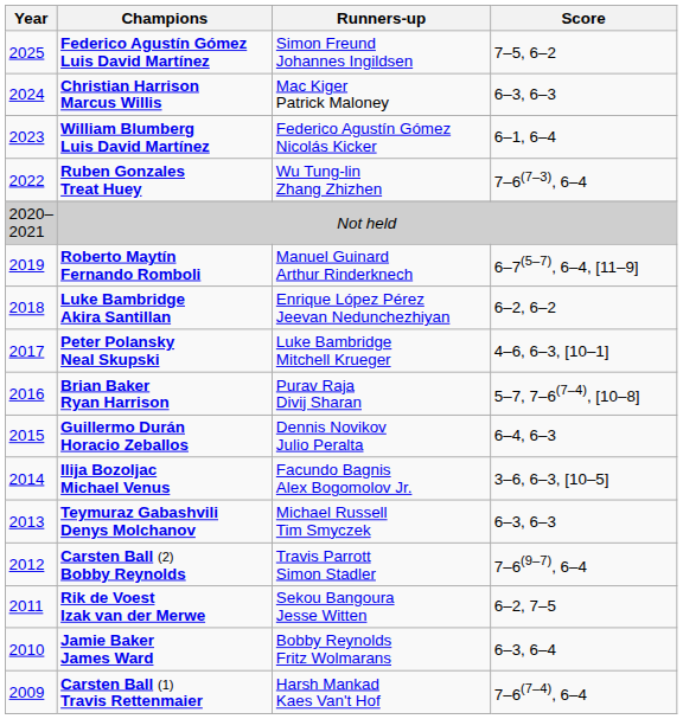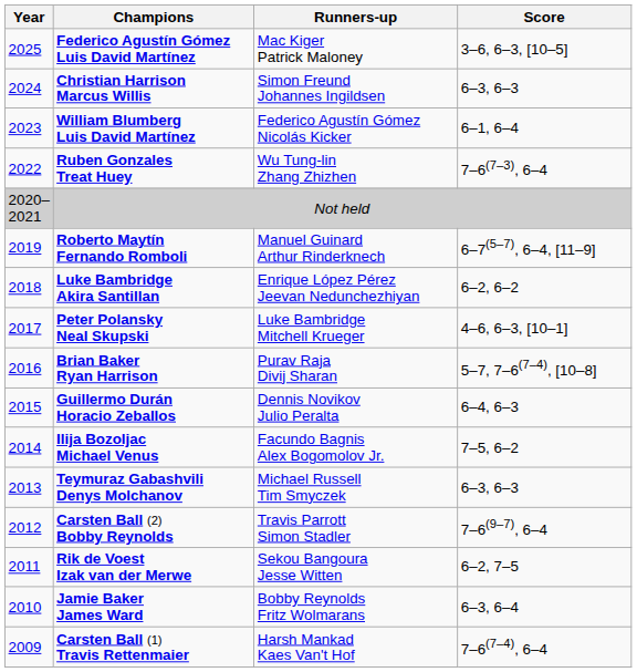Federico Agustín Gómez Luis David Martínez | Runners-up: Simon Freund Johannes Ingildsen -> Mac Kiger Patrick Maloney
Federico Agustín Gómez Luis David Martínez | Score: 7–5, 6–2 -> 3–6, 6–3, [10–5]
Christian Harrison Marcus Willis | Runners-up: Mac Kiger Patrick Maloney -> Simon Freund Johannes Ingildsen
Ilija Bozoljac Michael Venus | Score: 3–6, 6–3, [10–5] -> 7–5, 6–2
